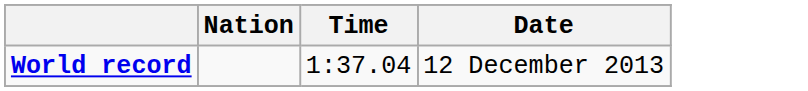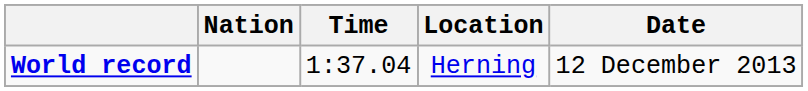+ column: Location | Herning
